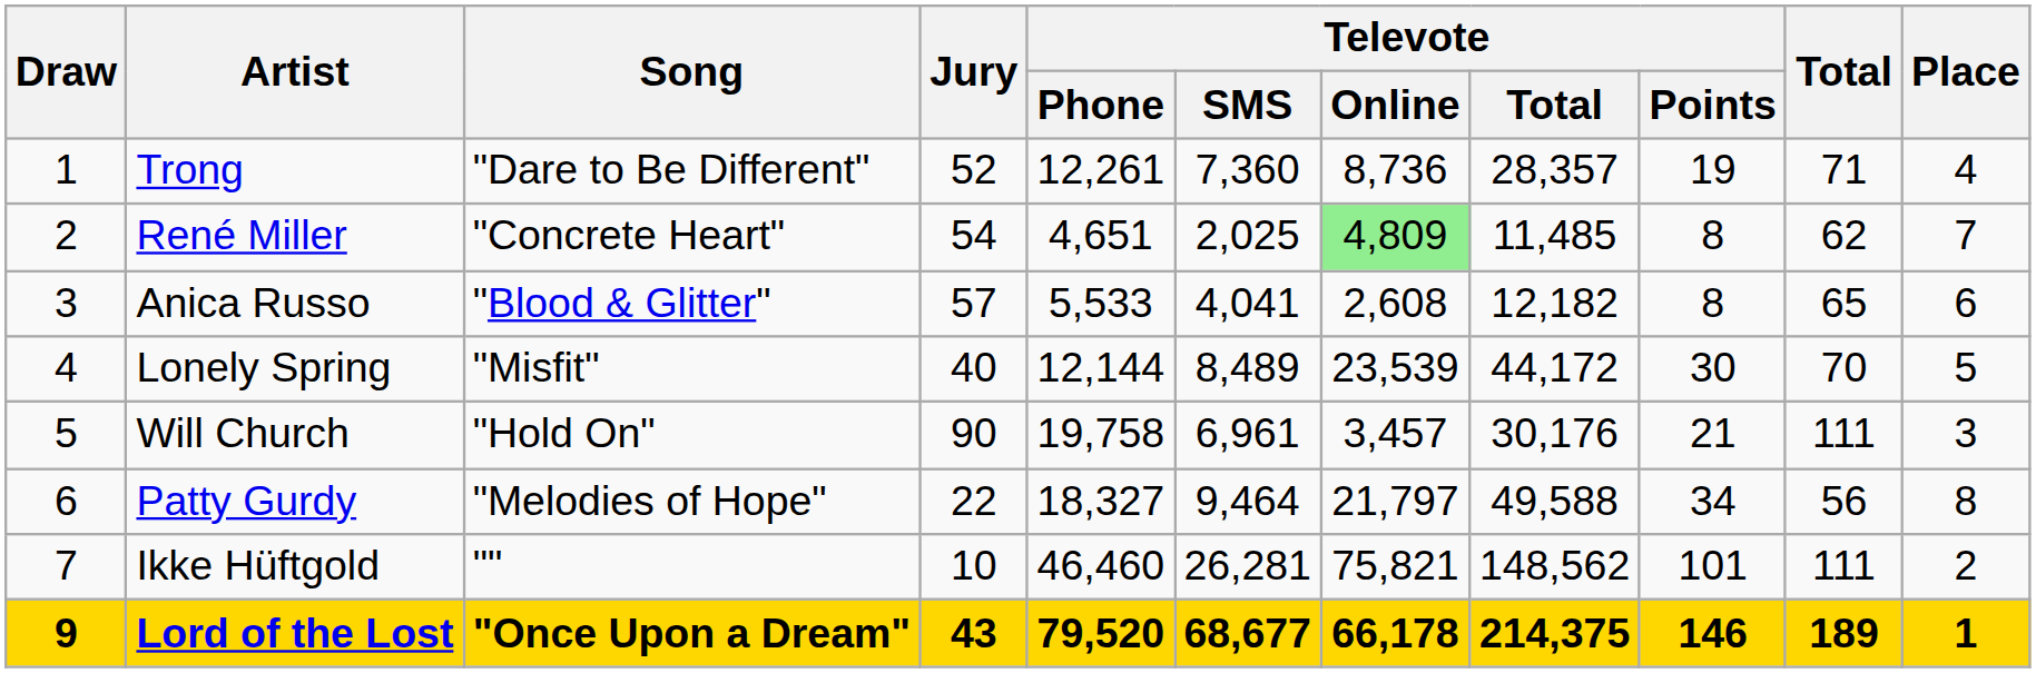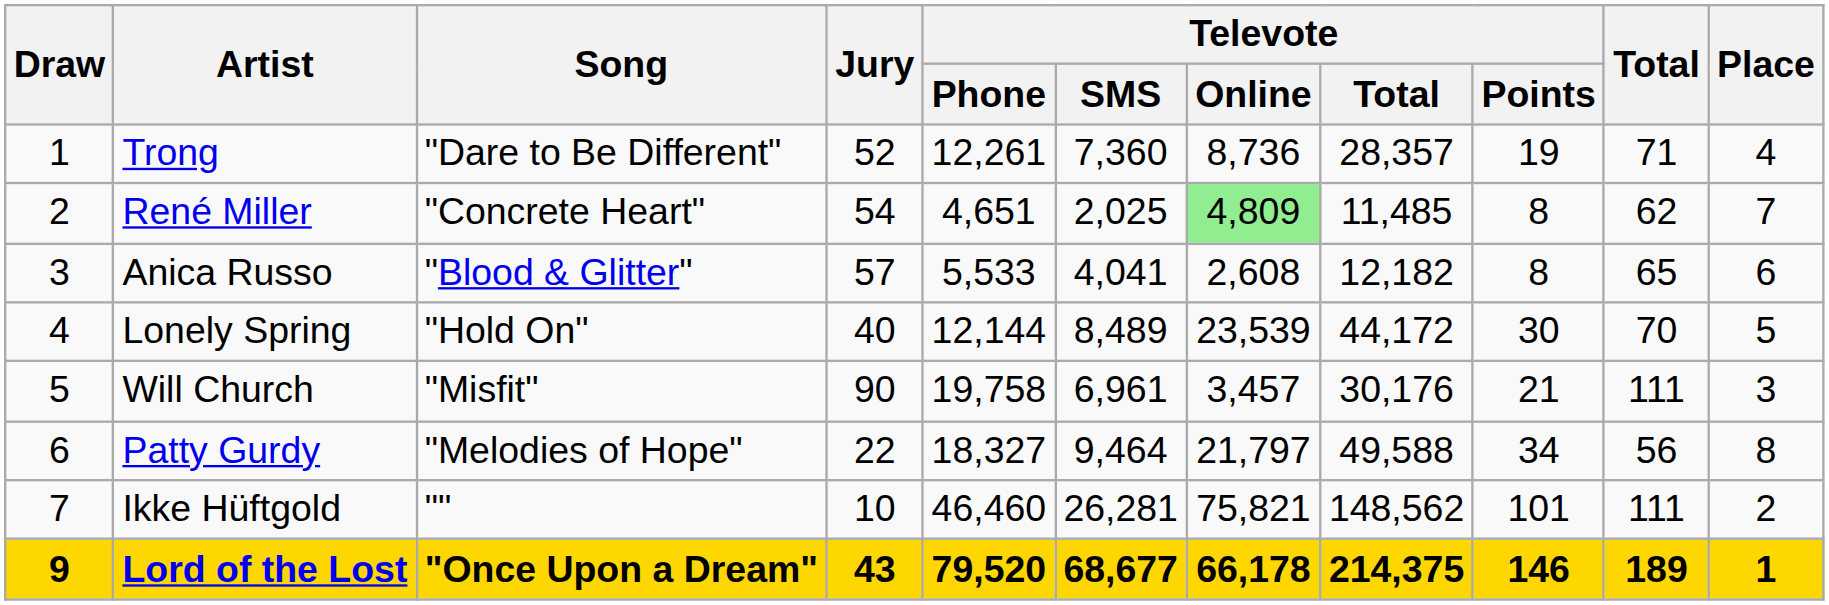Lonely Spring | Song: "Misfit" -> "Hold On"
Will Church | Song: "Hold On" -> "Misfit"
